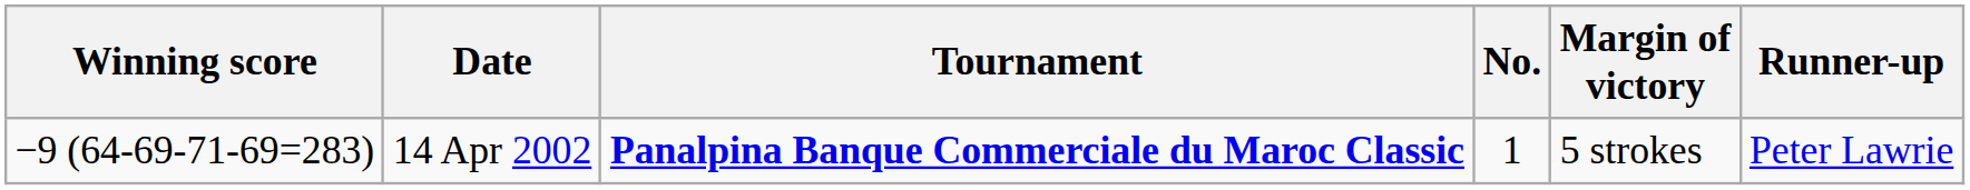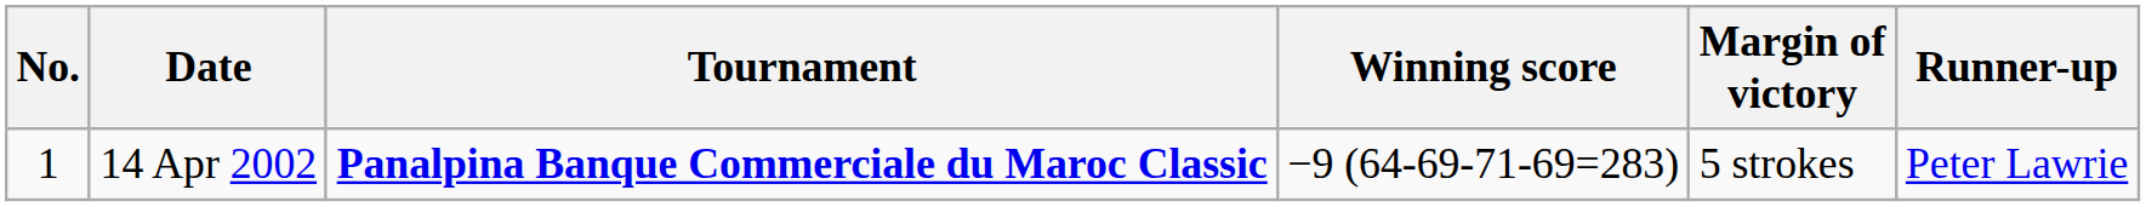columns swapped: No. <-> Winning score
